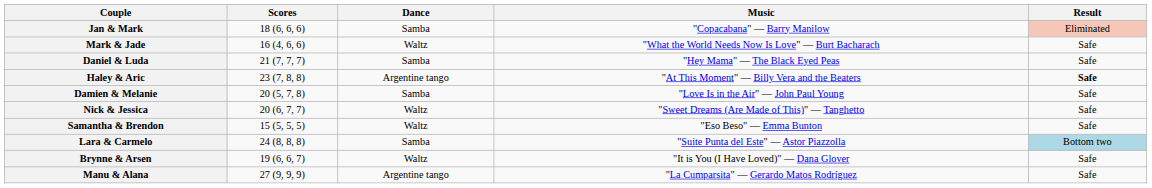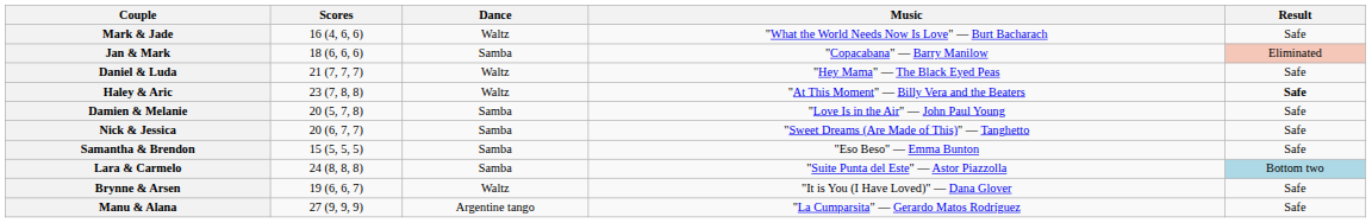rows swapped: Jan & Mark <-> Mark & Jade
Daniel & Luda | Dance: Samba -> Waltz
Haley & Aric | Dance: Argentine tango -> Waltz
Nick & Jessica | Dance: Waltz -> Samba
Samantha & Brendon | Dance: Waltz -> Samba
